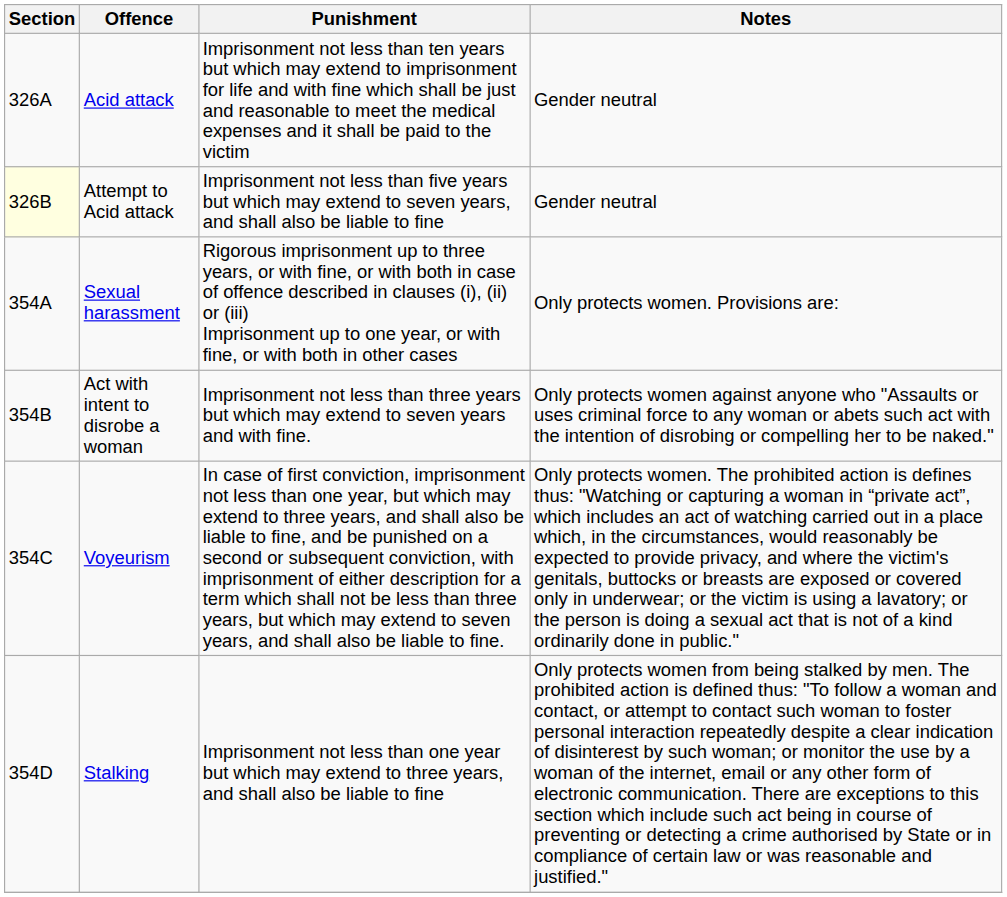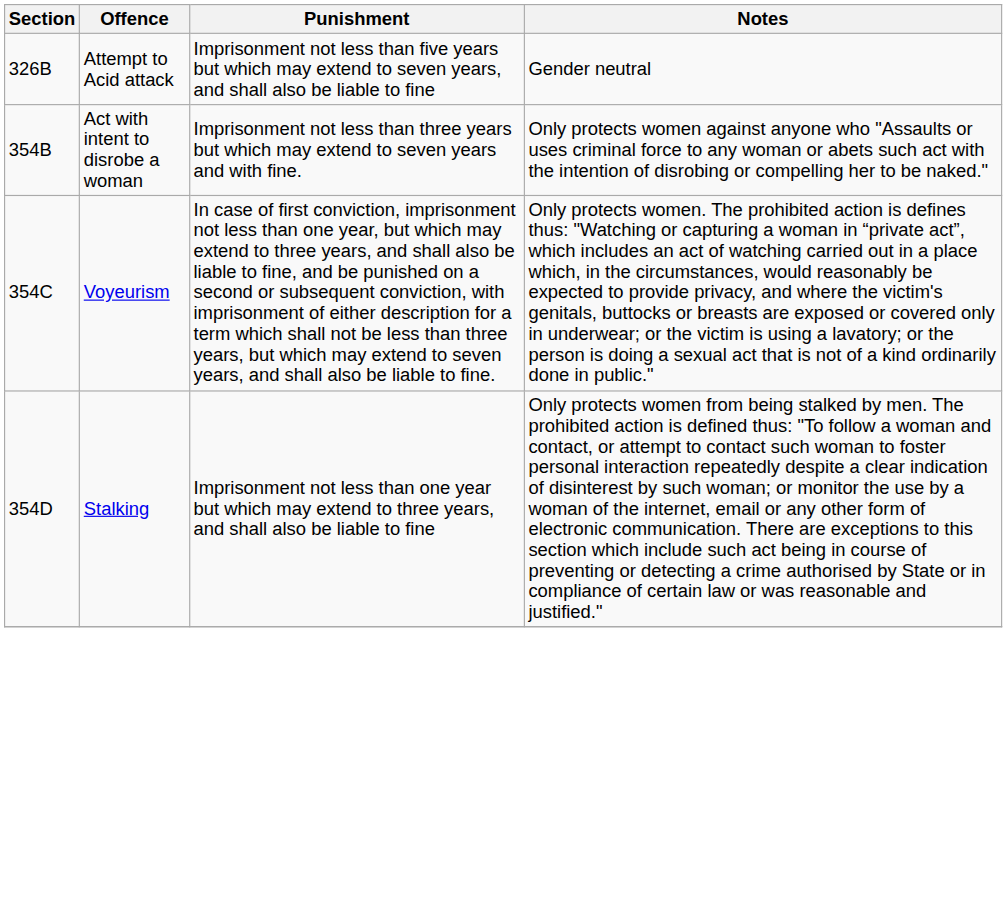- row: 326A | Acid attack | Imprisonment not less than ten years but which may extend to imprisonment for life and with fine which shall be just and reasonable to meet the medical expenses and it shall be paid to the victim | Gender neutral
Attempt to Acid attack | Section: lightyellow background -> no background
- row: 354A | Sexual harassment | Rigorous imprisonment up to three years, or with fine, or with both in case of offence described in clauses (i), (ii) or (iii) Imprisonment up to one year, or with fine, or with both in other cases | Only protects women. Provisions are:
